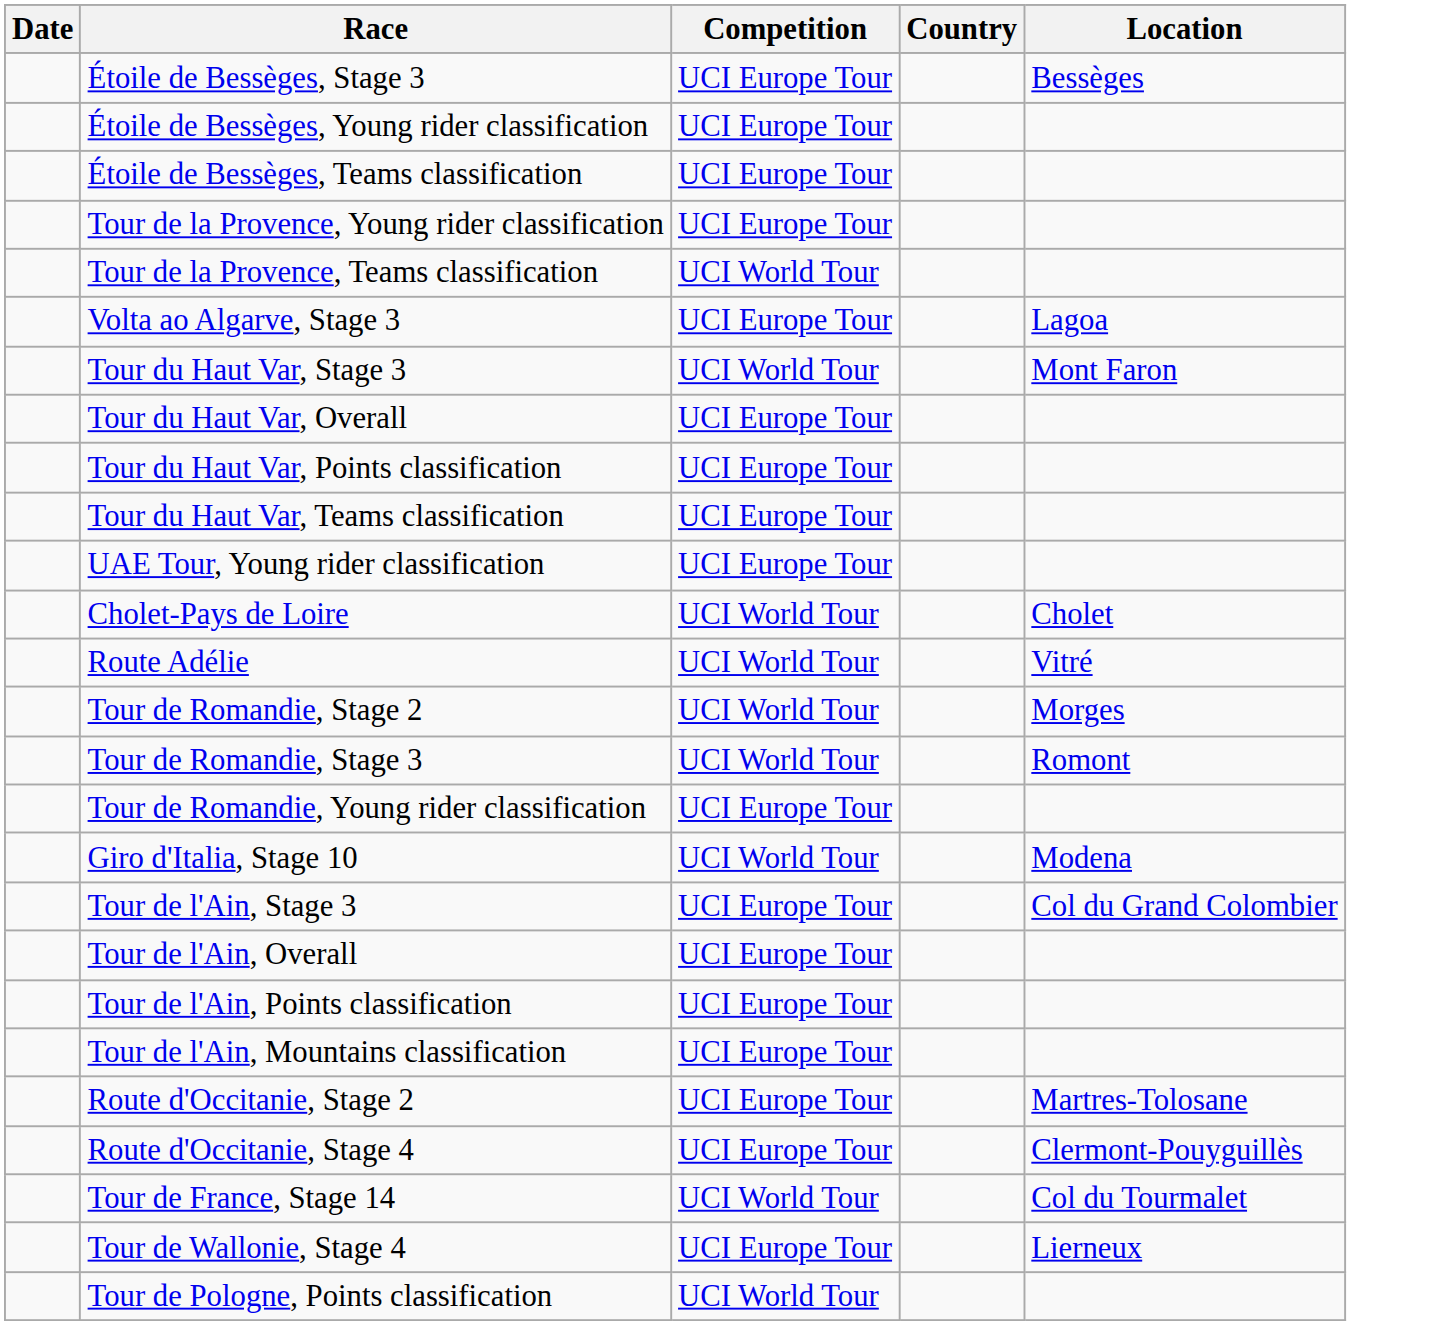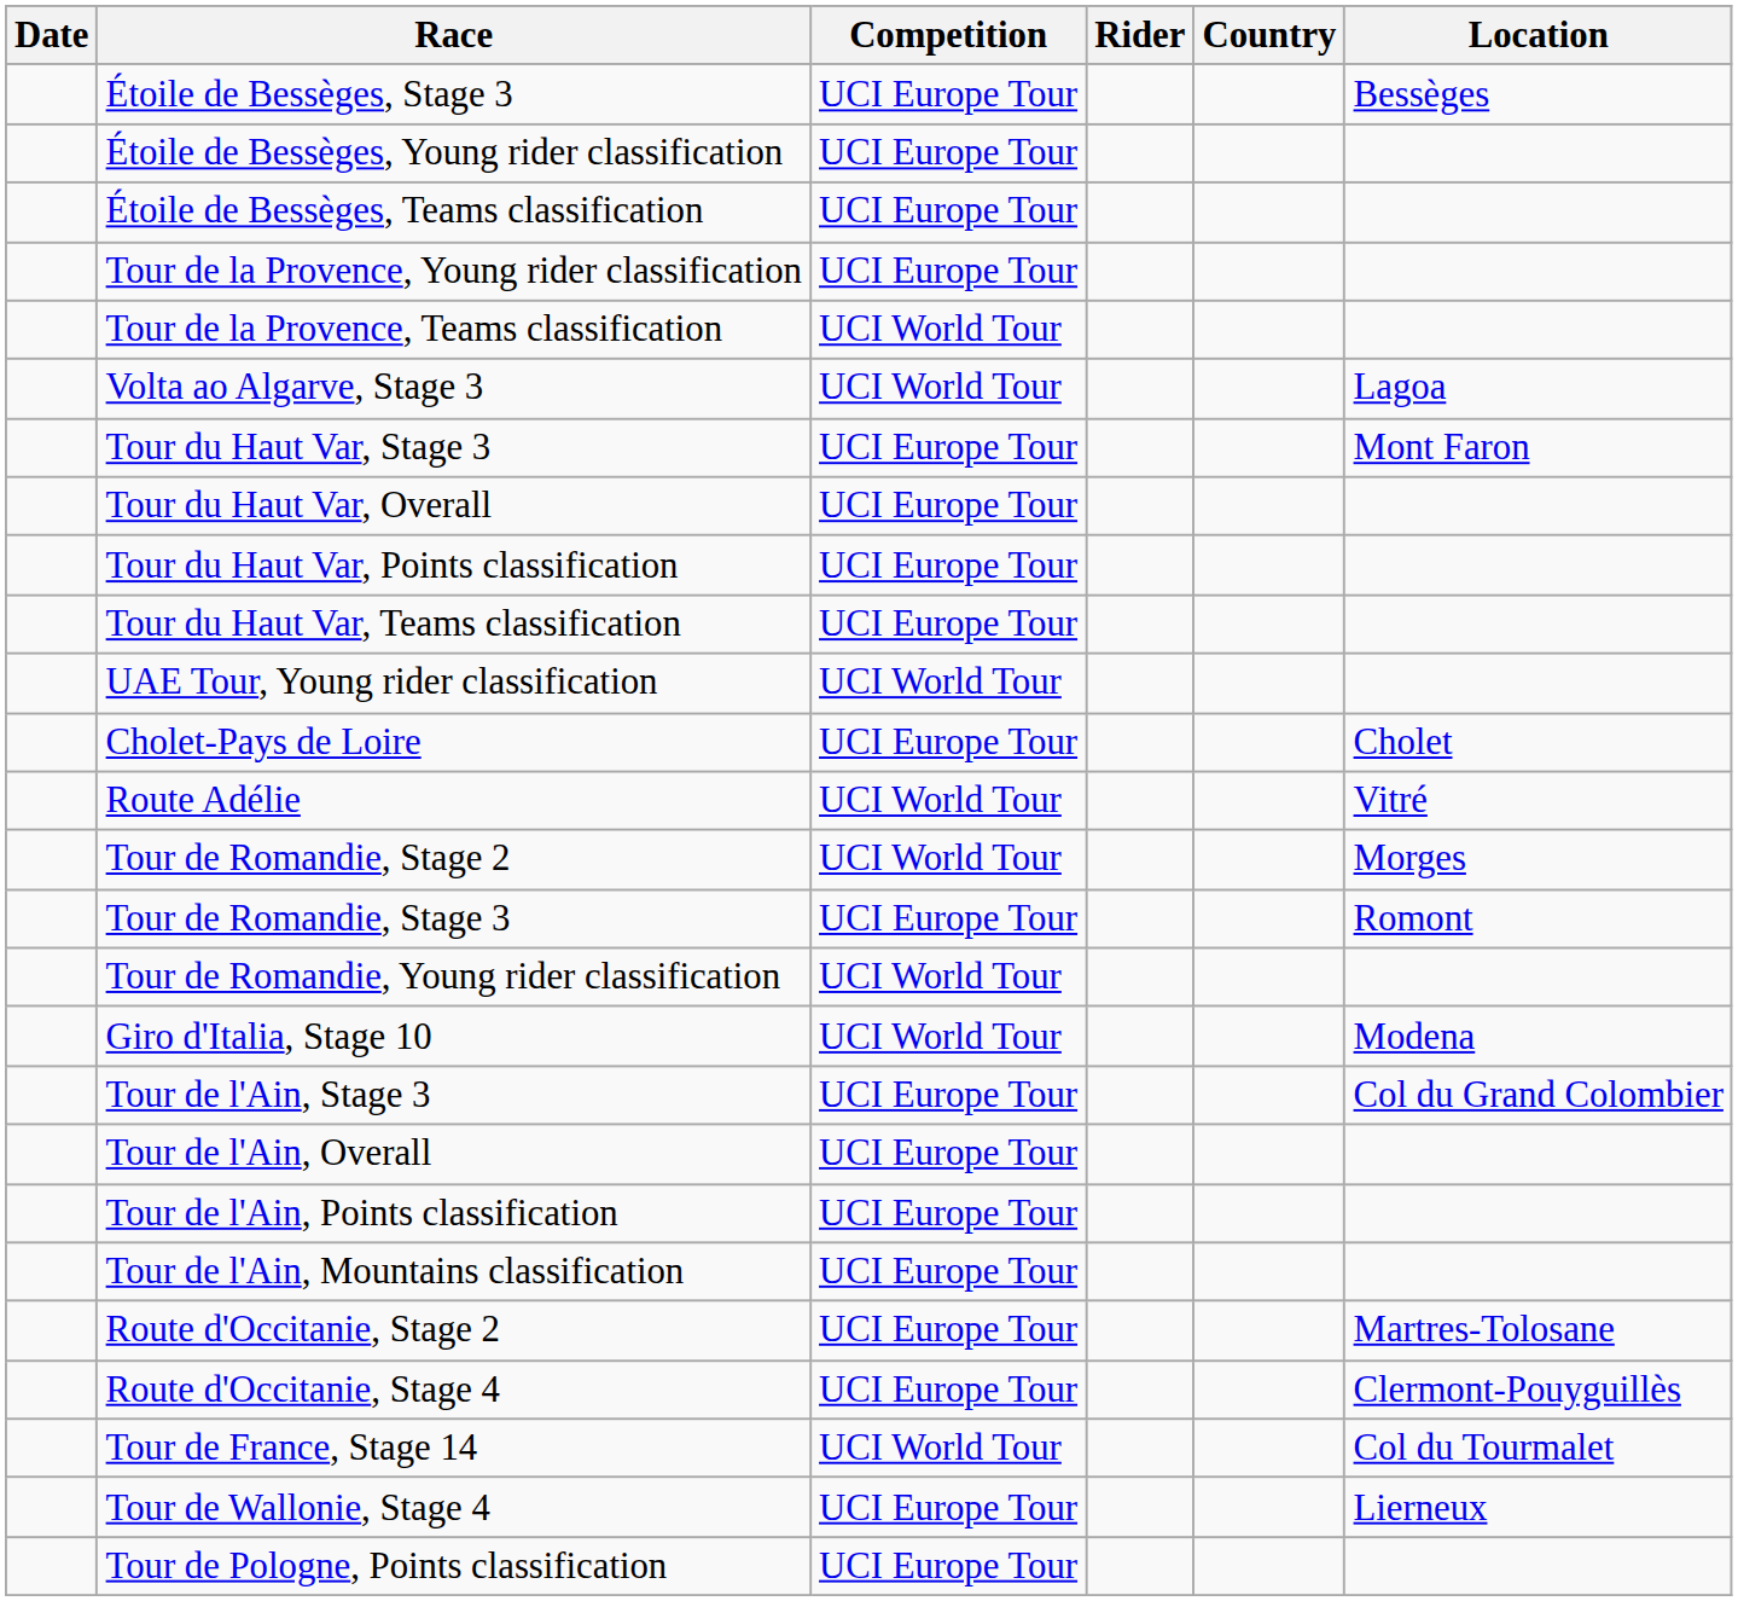+ column: Rider
Volta ao Algarve, Stage 3 | Competition: UCI Europe Tour -> UCI World Tour
Tour du Haut Var, Stage 3 | Competition: UCI World Tour -> UCI Europe Tour
UAE Tour, Young rider classification | Competition: UCI Europe Tour -> UCI World Tour
Cholet-Pays de Loire | Competition: UCI World Tour -> UCI Europe Tour
Tour de Romandie, Stage 3 | Competition: UCI World Tour -> UCI Europe Tour
Tour de Romandie, Young rider classification | Competition: UCI Europe Tour -> UCI World Tour
Tour de Pologne, Points classification | Competition: UCI World Tour -> UCI Europe Tour
